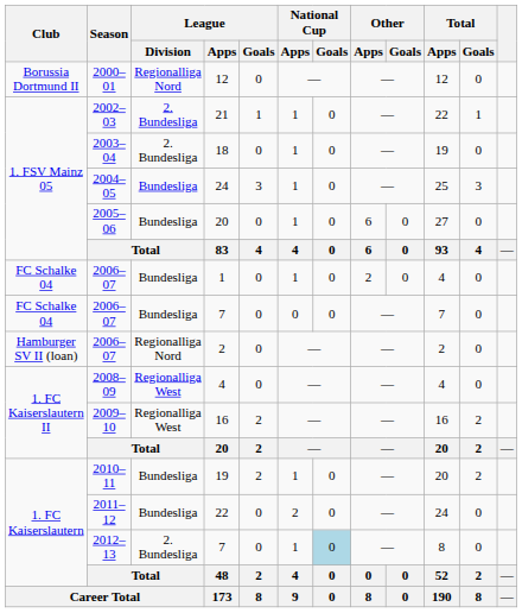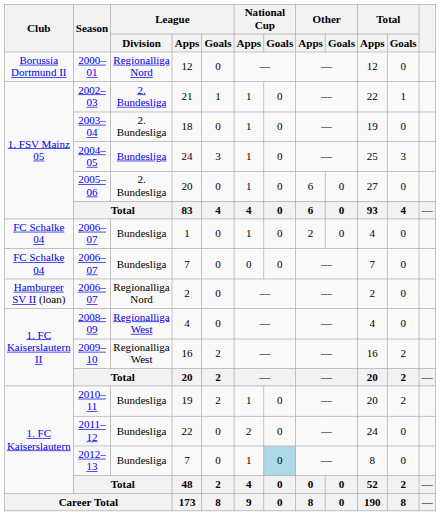2005–06 / 20 | League / Division: Bundesliga -> 2. Bundesliga
2012–13 / 7 | League / Division: 2. Bundesliga -> Bundesliga
